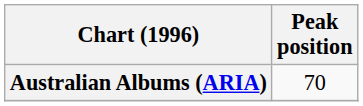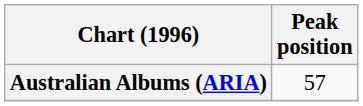Australian Albums (ARIA) | Peak position: 70 -> 57
